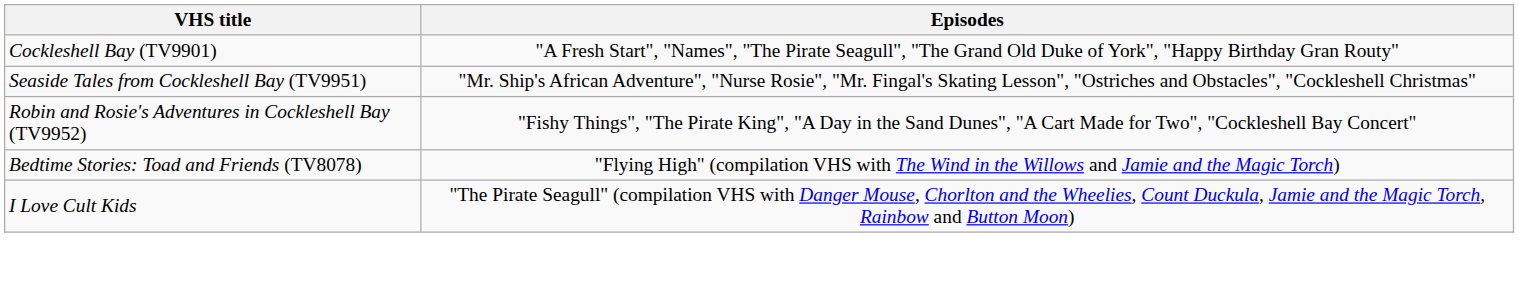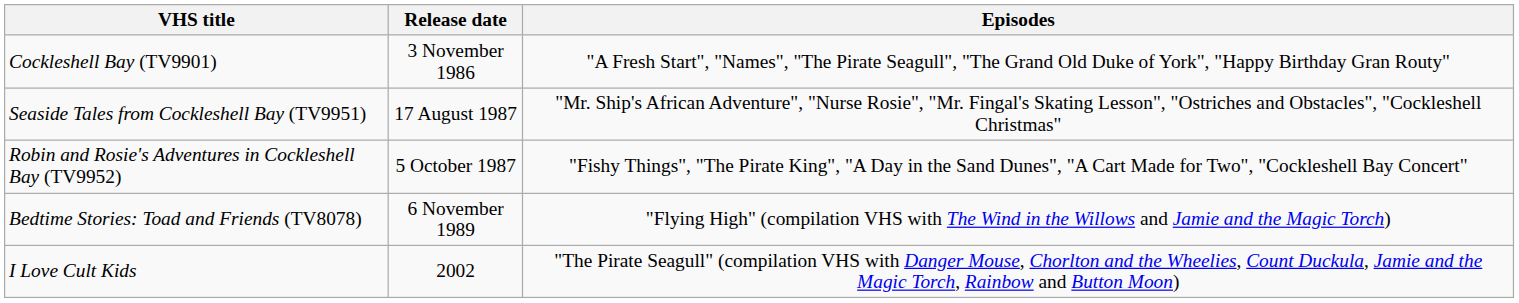+ column: Release date | 3 November 1986 | 17 August 1987 | 5 October 1987 | 6 November 1989 | 2002
